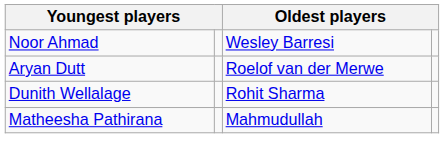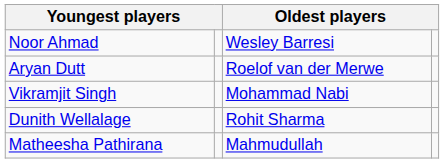+ row: Vikramjit Singh | Mohammad Nabi
